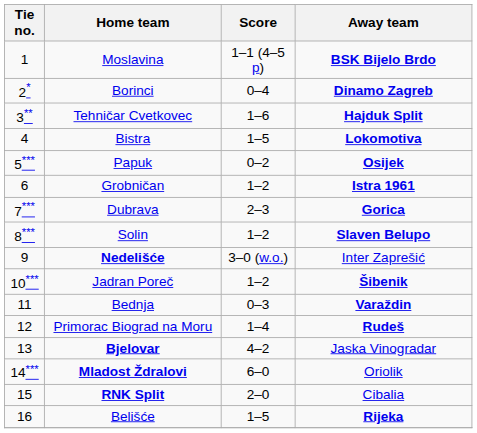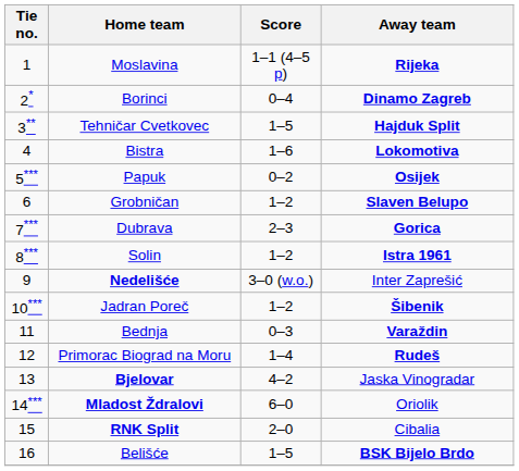Moslavina | Away team: BSK Bijelo Brdo -> Rijeka
Tehničar Cvetkovec | Score: 1–6 -> 1–5
Bistra | Score: 1–5 -> 1–6
Grobničan | Away team: Istra 1961 -> Slaven Belupo
Solin | Away team: Slaven Belupo -> Istra 1961
Belišće | Away team: Rijeka -> BSK Bijelo Brdo
